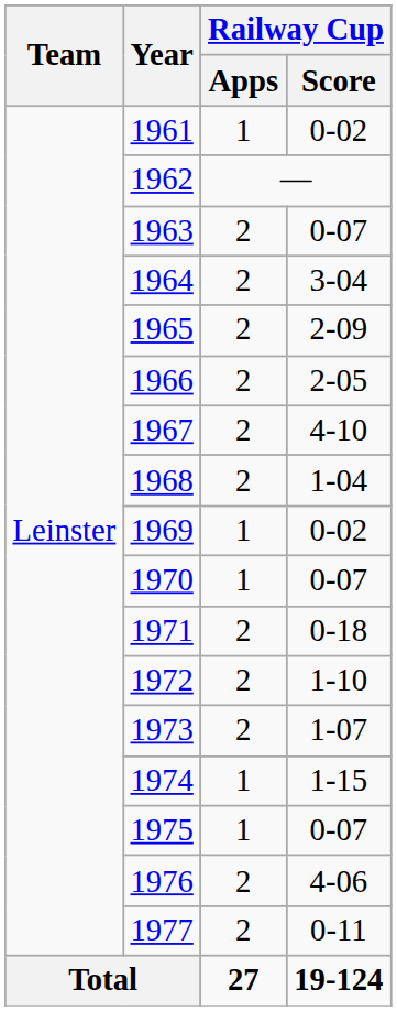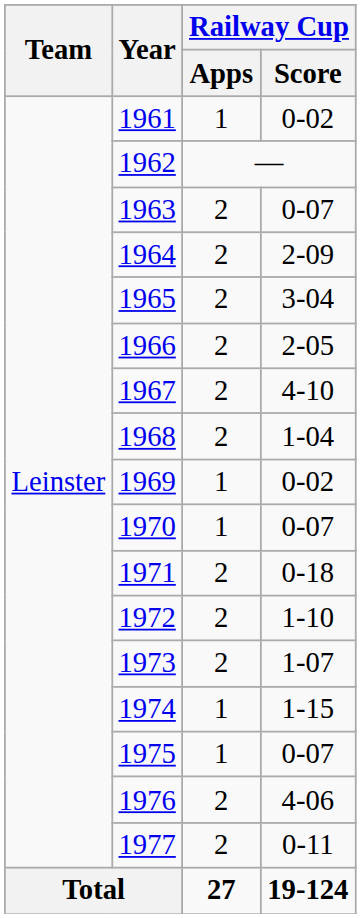1964 | Railway Cup / Score: 3-04 -> 2-09
1965 | Railway Cup / Score: 2-09 -> 3-04
